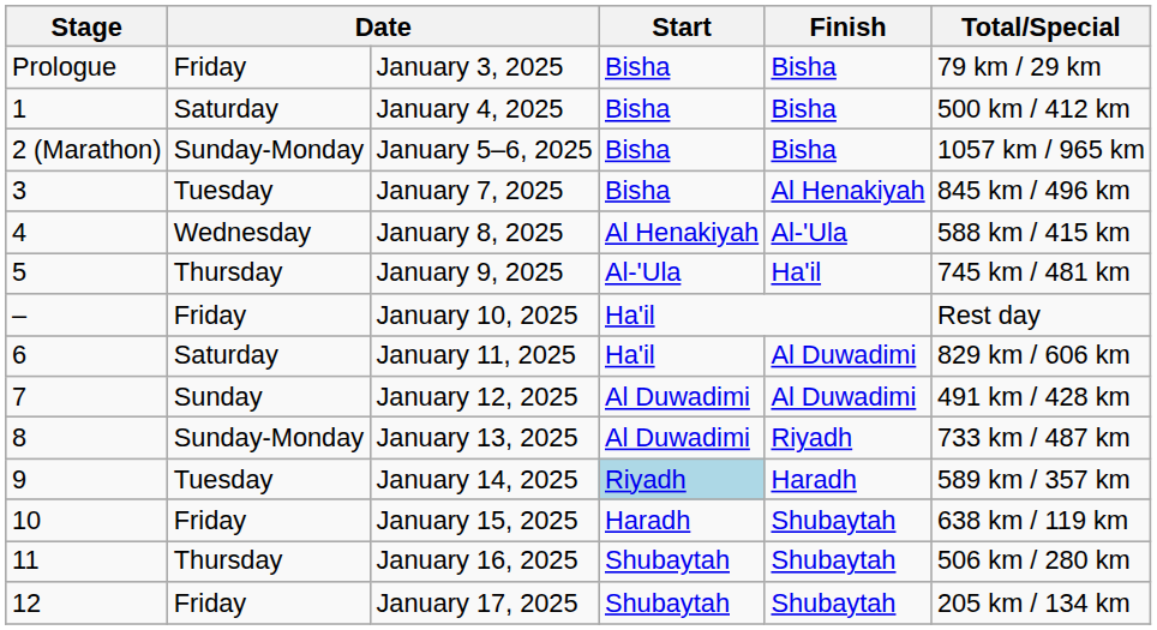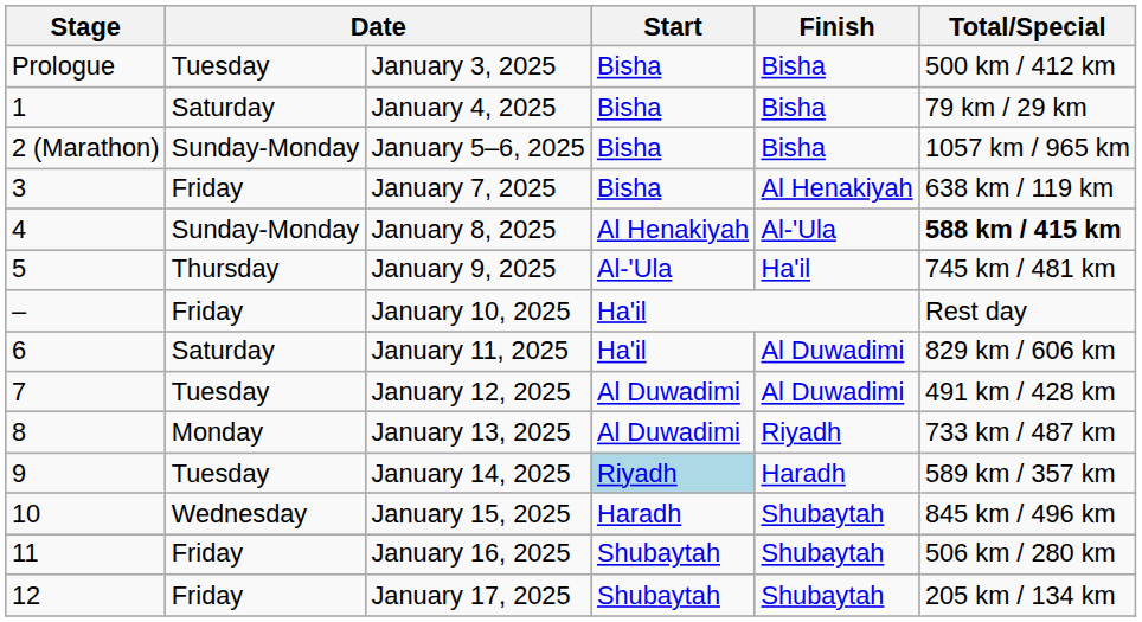January 3, 2025 | column 2: Friday -> Tuesday
January 3, 2025 | Total/Special: 79 km / 29 km -> 500 km / 412 km
January 4, 2025 | Total/Special: 500 km / 412 km -> 79 km / 29 km
January 7, 2025 | column 2: Tuesday -> Friday
January 7, 2025 | Total/Special: 845 km / 496 km -> 638 km / 119 km
January 8, 2025 | column 2: Wednesday -> Sunday-Monday
January 8, 2025 | Total/Special: normal -> bold
January 12, 2025 | column 2: Sunday -> Tuesday
January 13, 2025 | column 2: Sunday-Monday -> Monday
January 15, 2025 | column 2: Friday -> Wednesday
January 15, 2025 | Total/Special: 638 km / 119 km -> 845 km / 496 km
January 16, 2025 | column 2: Thursday -> Friday
